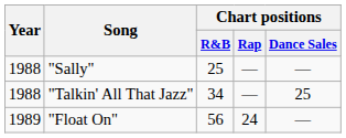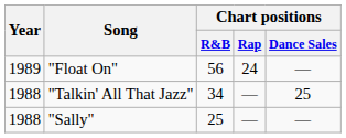rows swapped: "Sally" <-> "Float On"
